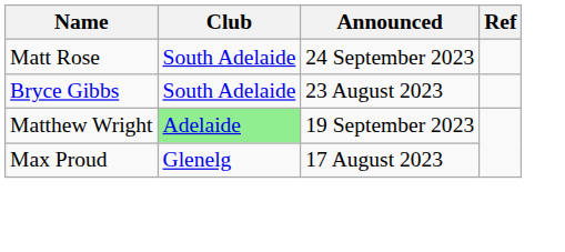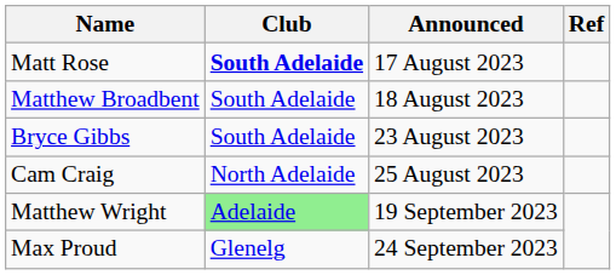Matt Rose | Club: normal -> bold
Matt Rose | Announced: 24 September 2023 -> 17 August 2023
+ row: Matthew Broadbent | South Adelaide | 18 August 2023
+ row: Cam Craig | North Adelaide | 25 August 2023
Max Proud | Announced: 17 August 2023 -> 24 September 2023
